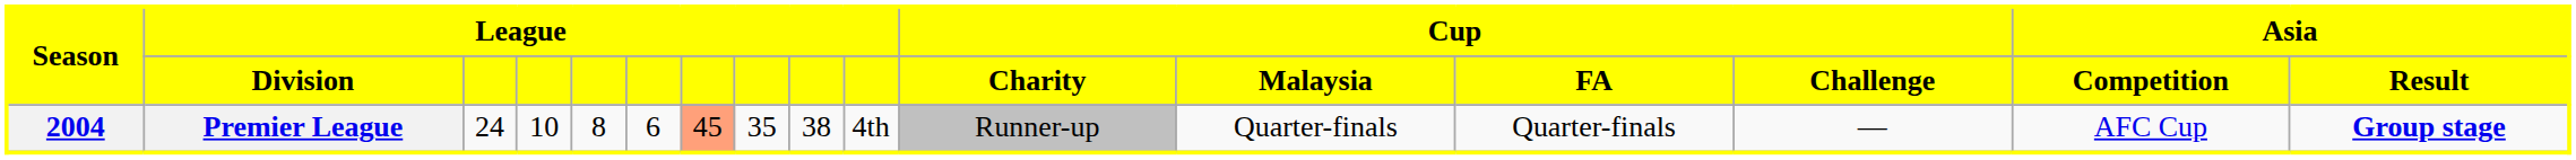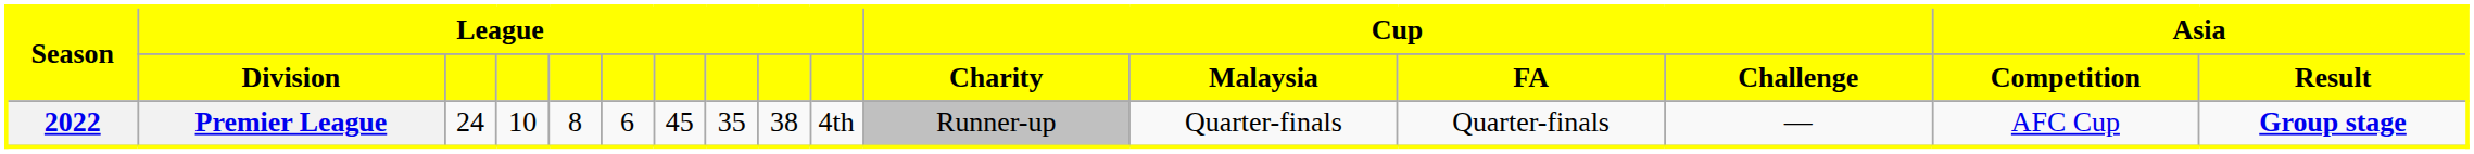Premier League | Season: 2004 -> 2022
Premier League | column 7: lightsalmon background -> no background
